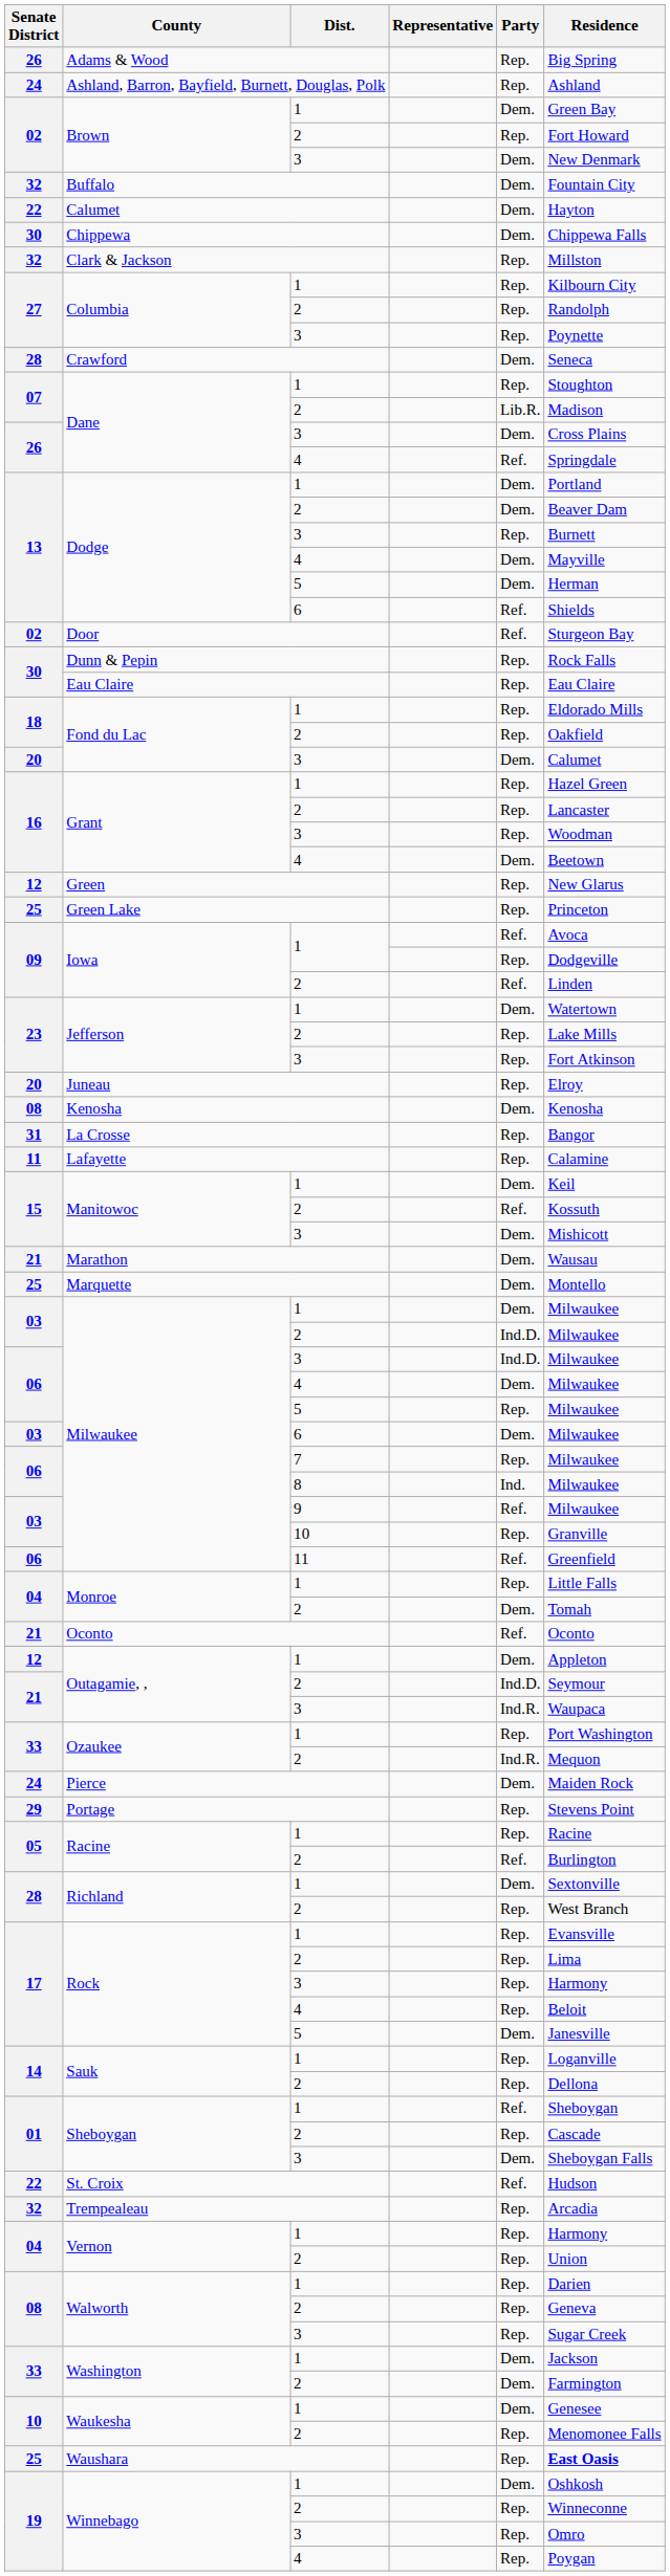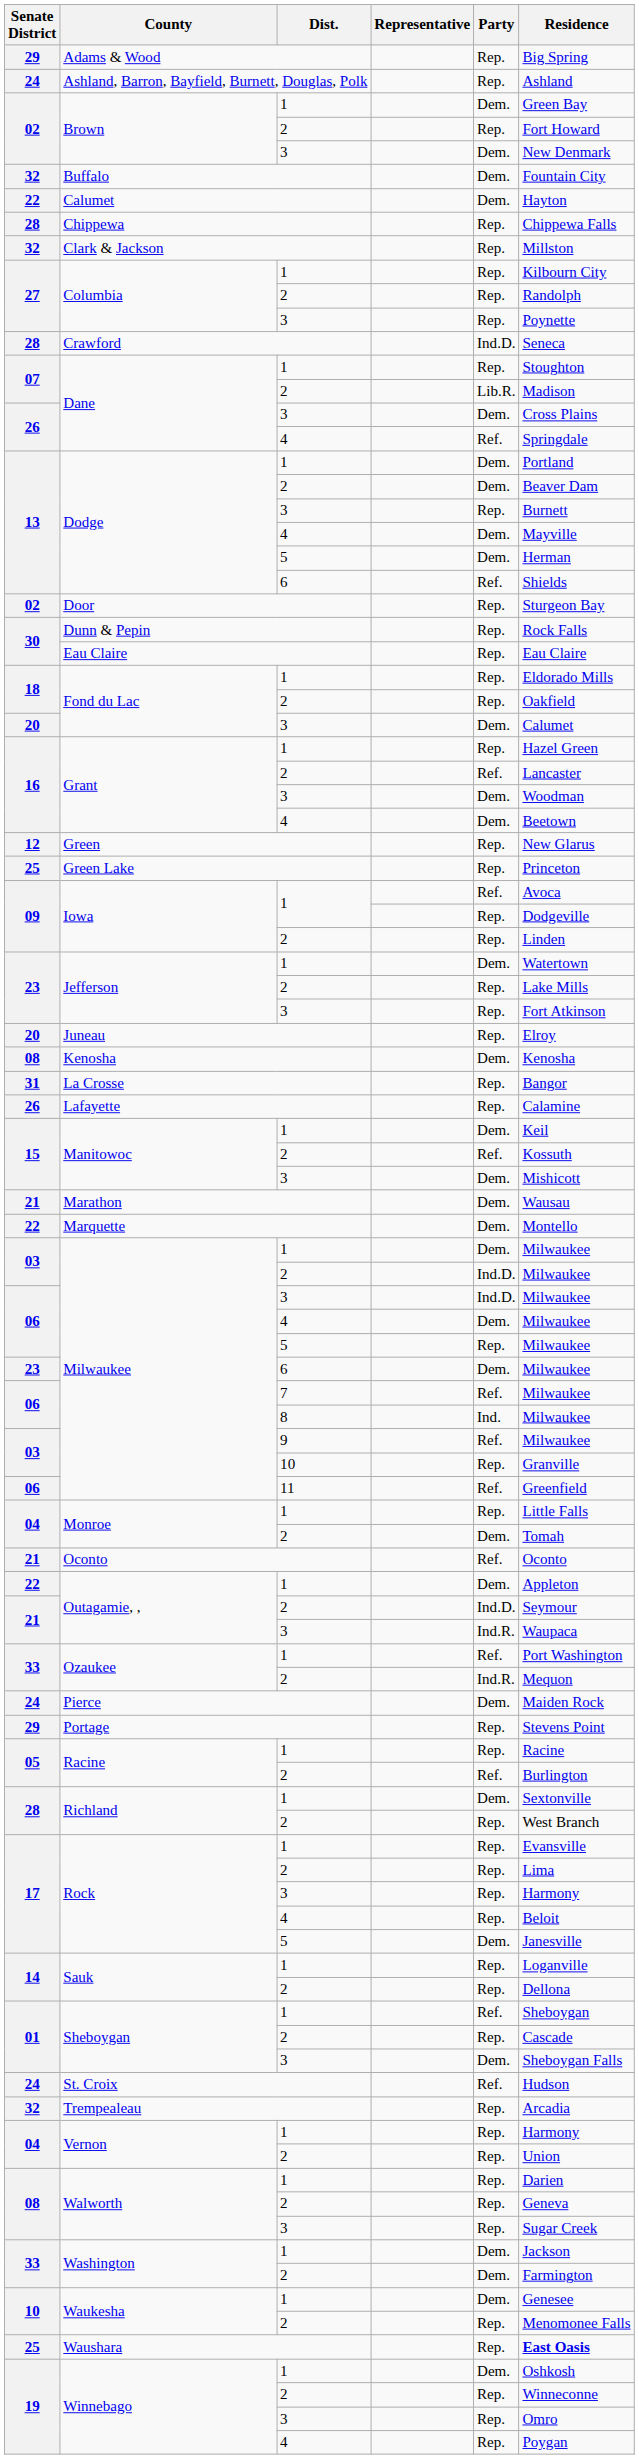Adams & Wood | Senate District: 26 -> 29
Chippewa | Senate District: 30 -> 28
Chippewa | Party: Dem. -> Rep.
Crawford | Party: Dem. -> Ind.D.
Door | Party: Ref. -> Rep.
Grant / 2 | Party: Rep. -> Ref.
Grant / 3 | Party: Rep. -> Dem.
Iowa / 2 | Party: Ref. -> Rep.
Lafayette | Senate District: 11 -> 26
Marquette | Senate District: 25 -> 22
Milwaukee / 6 | Senate District: 03 -> 23
Milwaukee / 7 | Party: Rep. -> Ref.
Outagamie, , / 1 | Senate District: 12 -> 22
Ozaukee / 1 | Party: Rep. -> Ref.
St. Croix | Senate District: 22 -> 24
